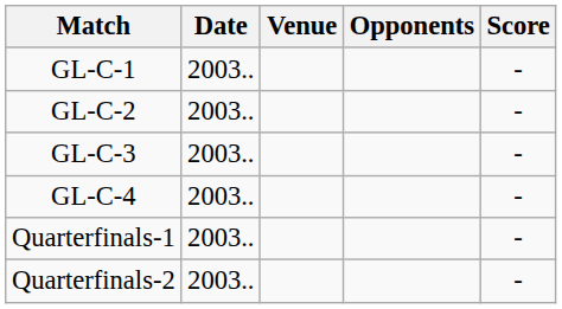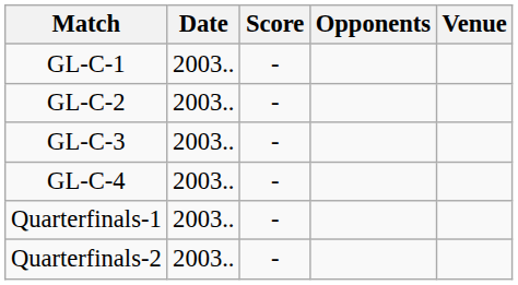columns swapped: Venue <-> Score
